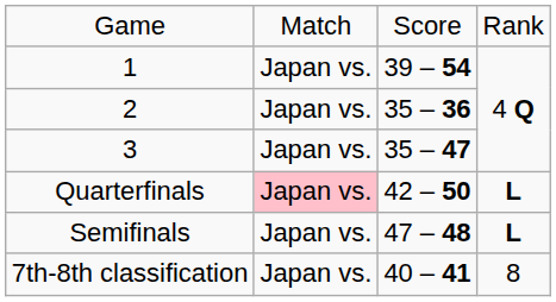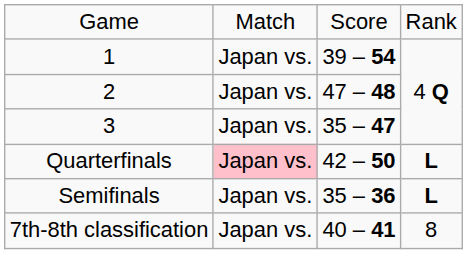2 | column 3: 35 – 36 -> 47 – 48
Semifinals | column 3: 47 – 48 -> 35 – 36
